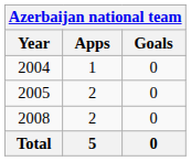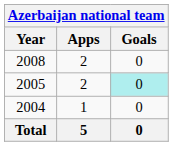rows swapped: 2004 <-> 2008
2005 | Goals: no background -> paleturquoise background
